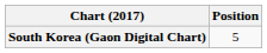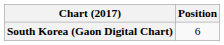South Korea (Gaon Digital Chart) | Position: 5 -> 6
